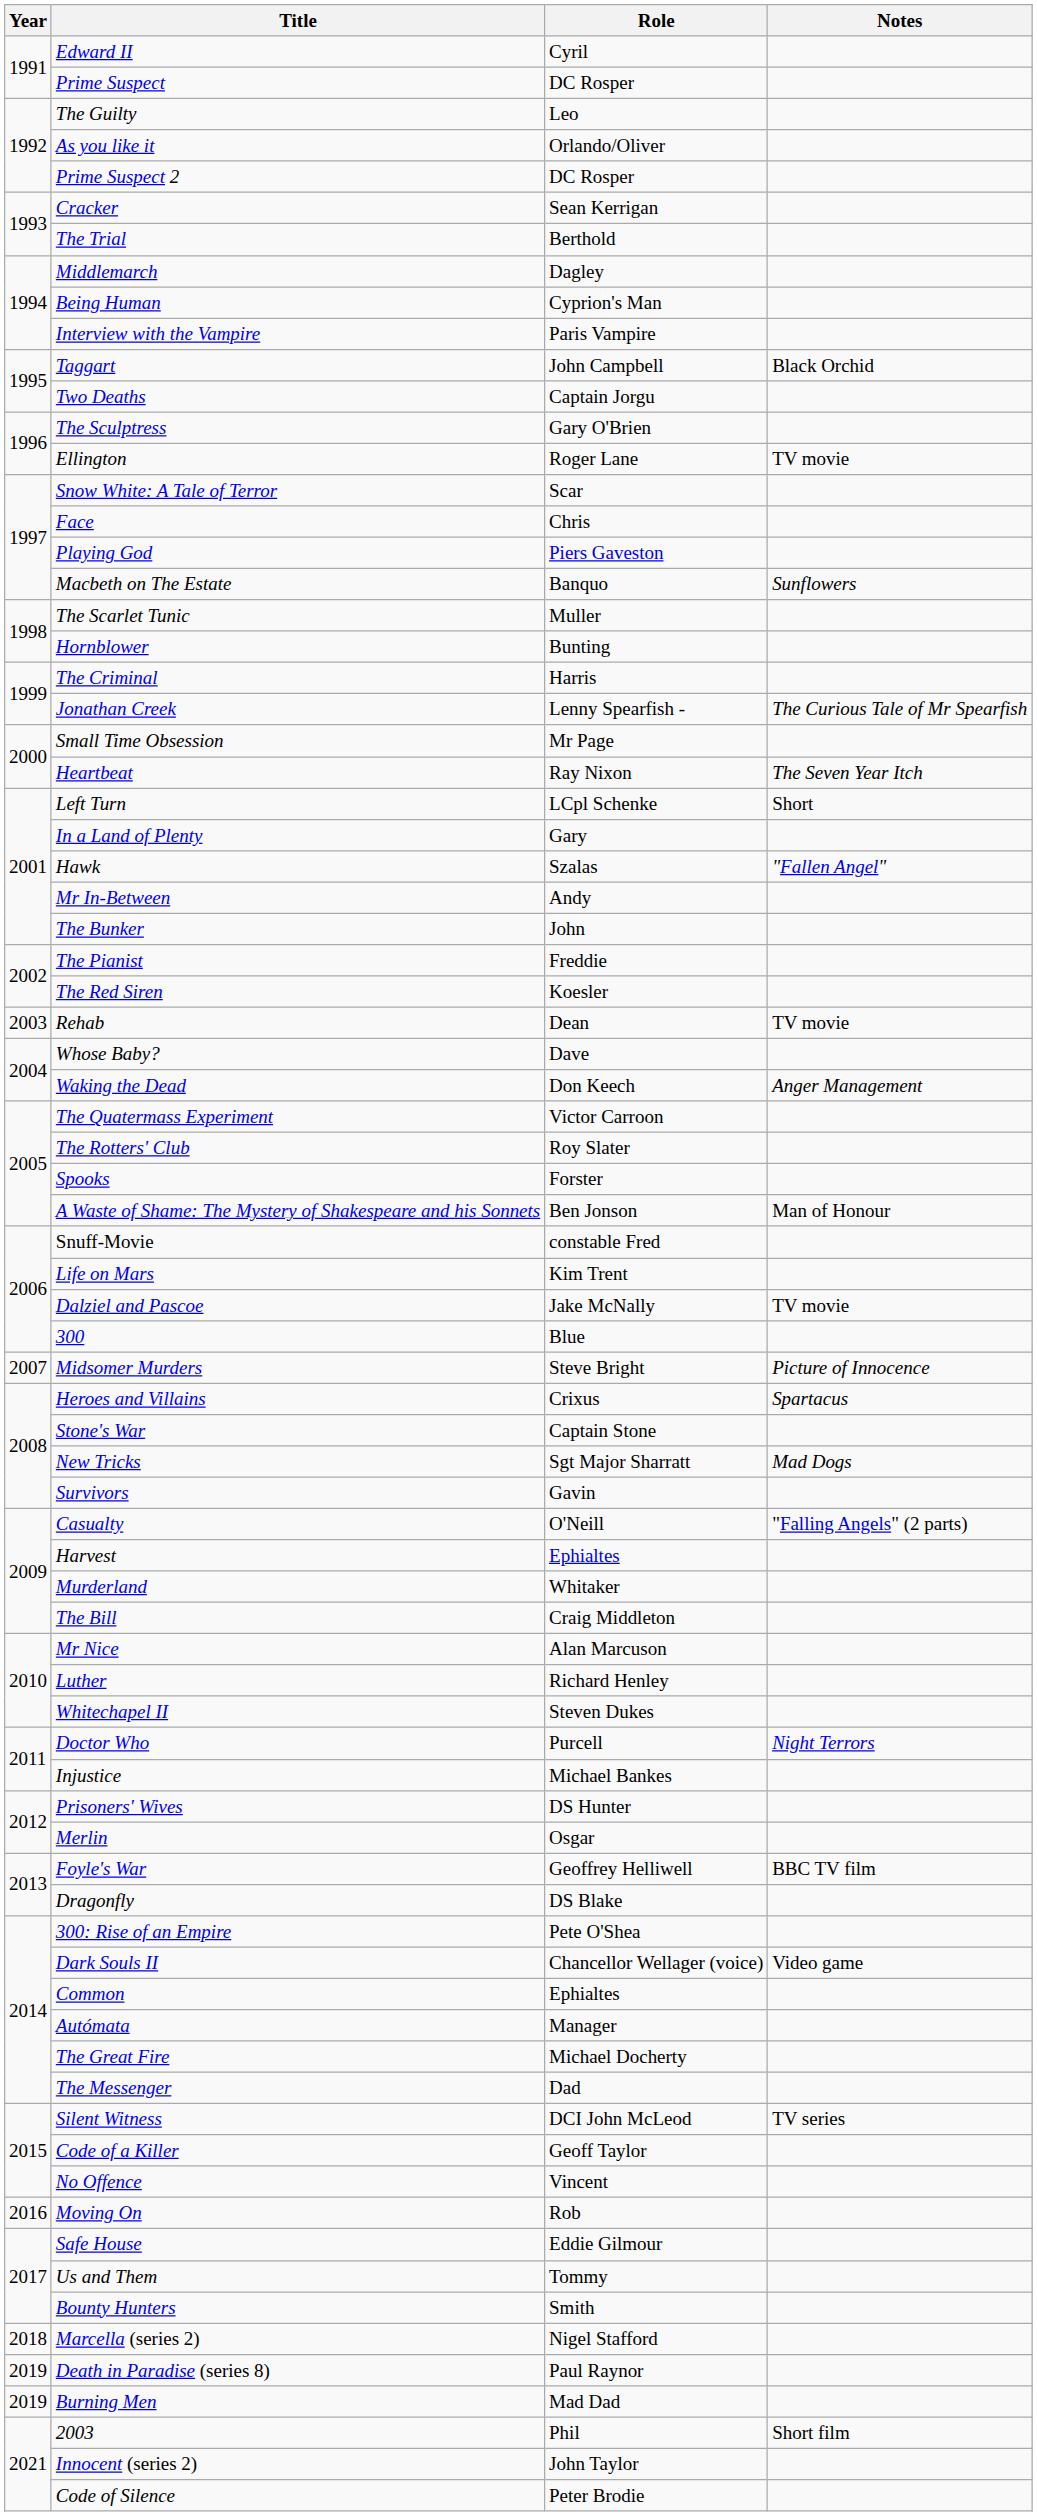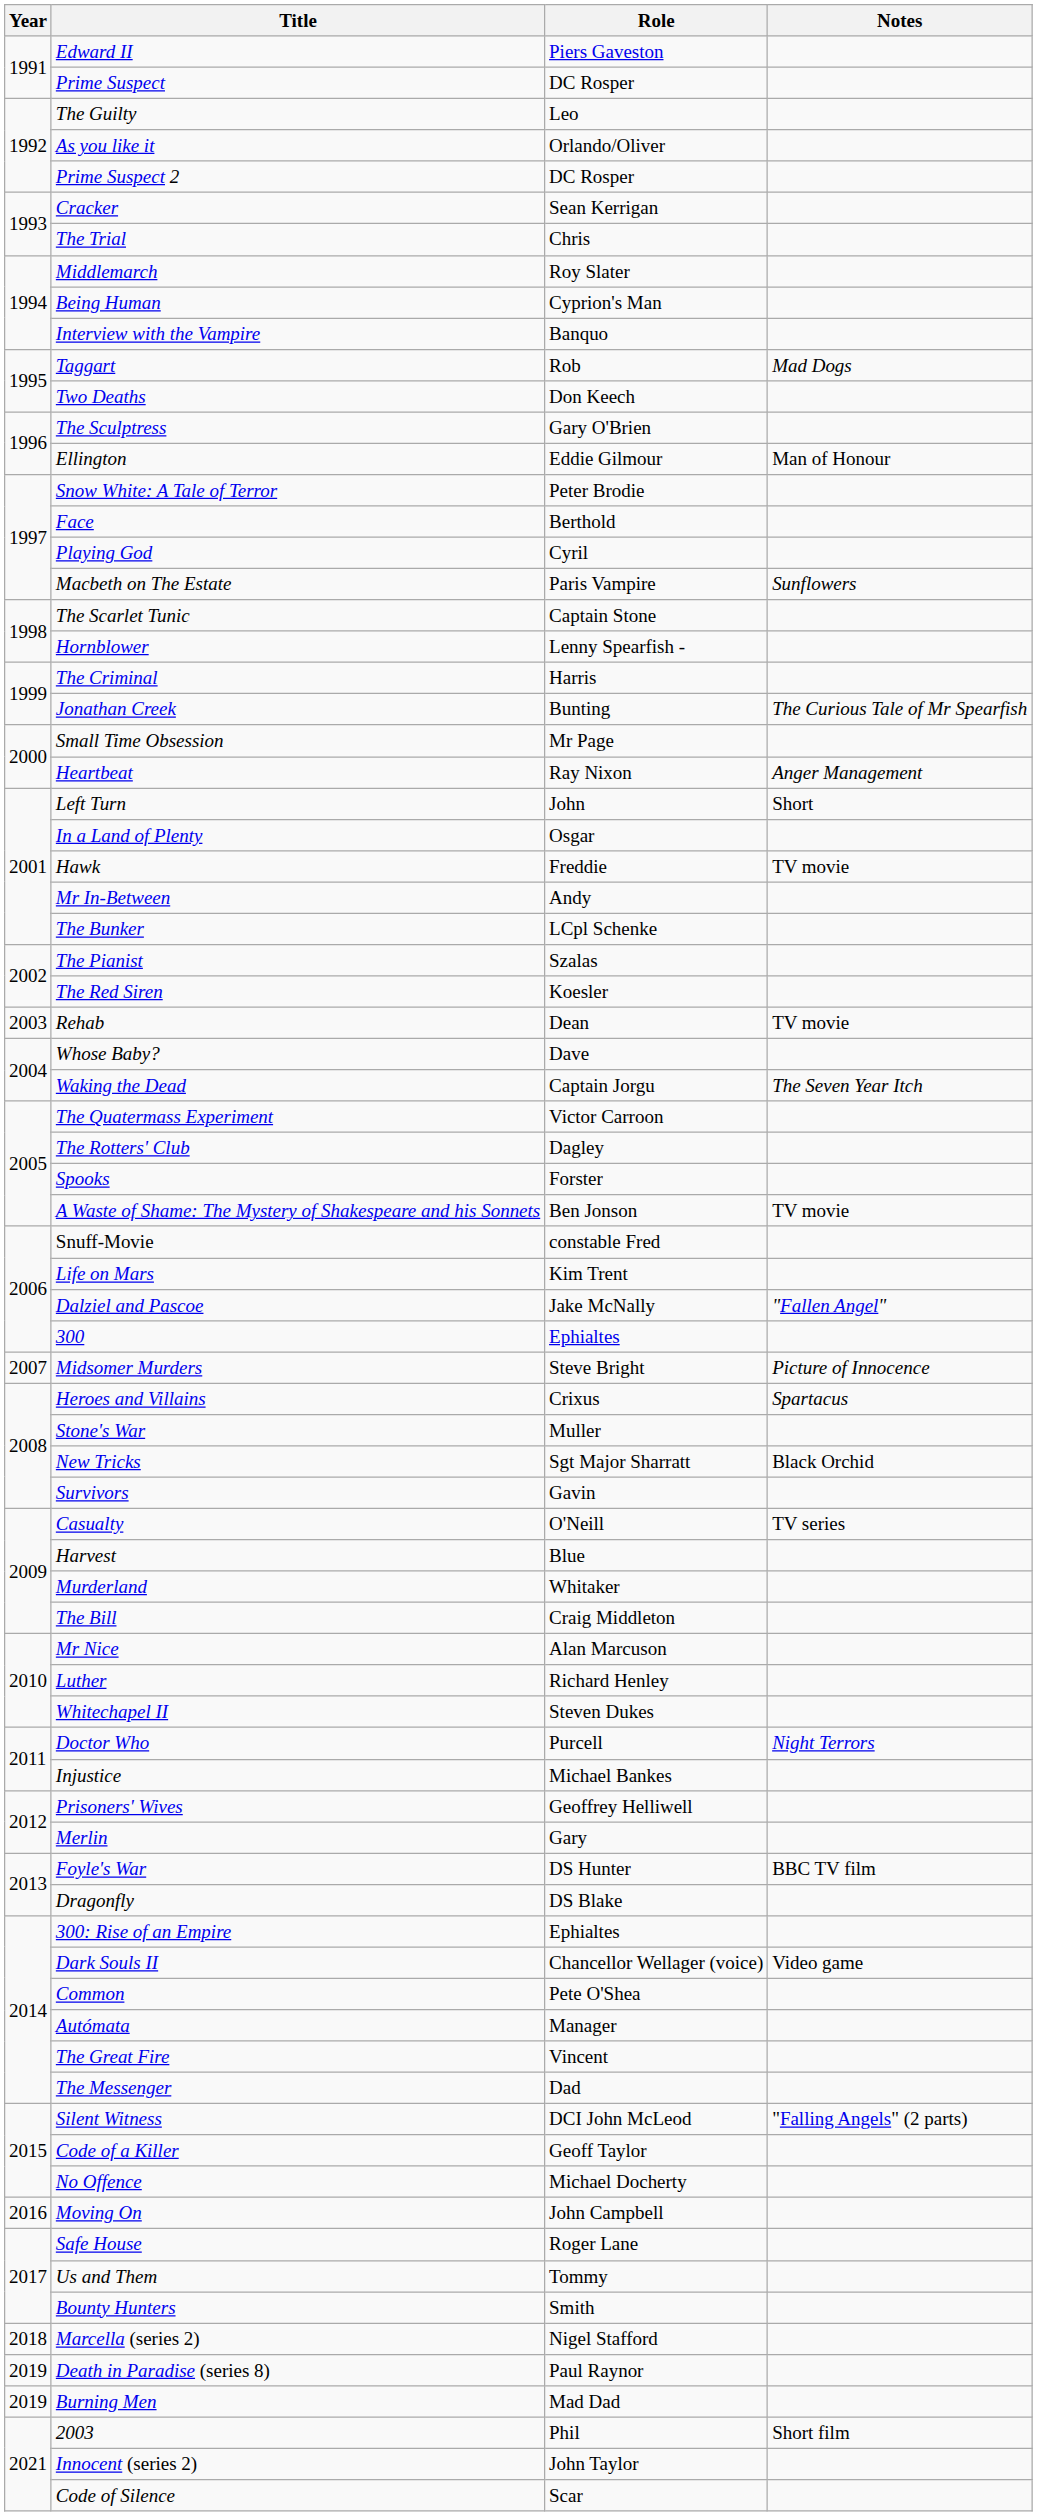Edward II | Role: Cyril -> Piers Gaveston
The Trial | Role: Berthold -> Chris
Middlemarch | Role: Dagley -> Roy Slater
Interview with the Vampire | Role: Paris Vampire -> Banquo
Taggart | Role: John Campbell -> Rob
Taggart | Notes: Black Orchid -> Mad Dogs
Two Deaths | Role: Captain Jorgu -> Don Keech
Ellington | Role: Roger Lane -> Eddie Gilmour
Ellington | Notes: TV movie -> Man of Honour
Snow White: A Tale of Terror | Role: Scar -> Peter Brodie
Face | Role: Chris -> Berthold
Playing God | Role: Piers Gaveston -> Cyril
Macbeth on The Estate | Role: Banquo -> Paris Vampire
The Scarlet Tunic | Role: Muller -> Captain Stone
Hornblower | Role: Bunting -> Lenny Spearfish -
Jonathan Creek | Role: Lenny Spearfish - -> Bunting
Heartbeat | Notes: The Seven Year Itch -> Anger Management
Left Turn | Role: LCpl Schenke -> John
In a Land of Plenty | Role: Gary -> Osgar
Hawk | Role: Szalas -> Freddie
Hawk | Notes: "Fallen Angel" -> TV movie
The Bunker | Role: John -> LCpl Schenke
The Pianist | Role: Freddie -> Szalas
Waking the Dead | Role: Don Keech -> Captain Jorgu
Waking the Dead | Notes: Anger Management -> The Seven Year Itch
The Rotters' Club | Role: Roy Slater -> Dagley
A Waste of Shame: The Mystery of Shakespeare and his Sonnets | Notes: Man of Honour -> TV movie
Dalziel and Pascoe | Notes: TV movie -> "Fallen Angel"
300 | Role: Blue -> Ephialtes
Stone's War | Role: Captain Stone -> Muller
New Tricks | Notes: Mad Dogs -> Black Orchid
Casualty | Notes: "Falling Angels" (2 parts) -> TV series
Harvest | Role: Ephialtes -> Blue
Prisoners' Wives | Role: DS Hunter -> Geoffrey Helliwell
Merlin | Role: Osgar -> Gary
Foyle's War | Role: Geoffrey Helliwell -> DS Hunter
300: Rise of an Empire | Role: Pete O'Shea -> Ephialtes
Common | Role: Ephialtes -> Pete O'Shea
The Great Fire | Role: Michael Docherty -> Vincent
Silent Witness | Notes: TV series -> "Falling Angels" (2 parts)
No Offence | Role: Vincent -> Michael Docherty
Moving On | Role: Rob -> John Campbell
Safe House | Role: Eddie Gilmour -> Roger Lane
Code of Silence | Role: Peter Brodie -> Scar
